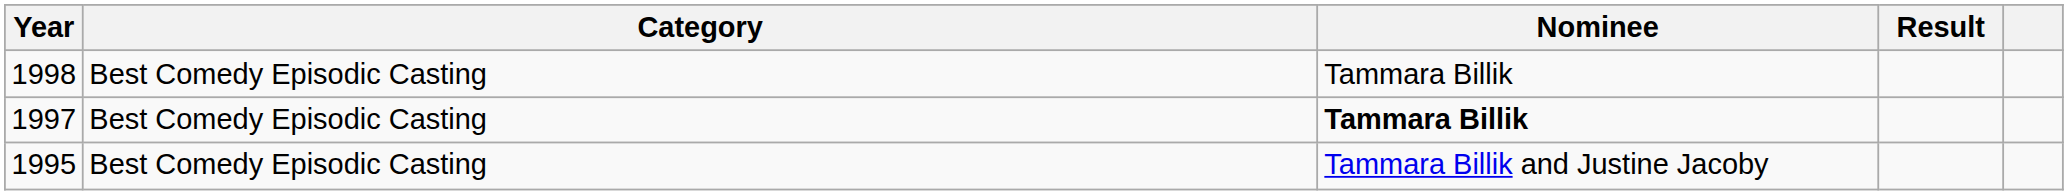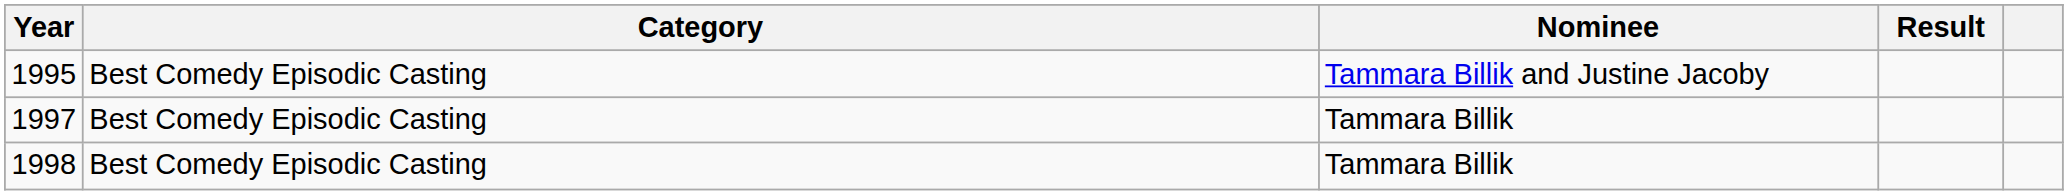rows swapped: 1995 <-> 1998
1997 | Nominee: bold -> normal
